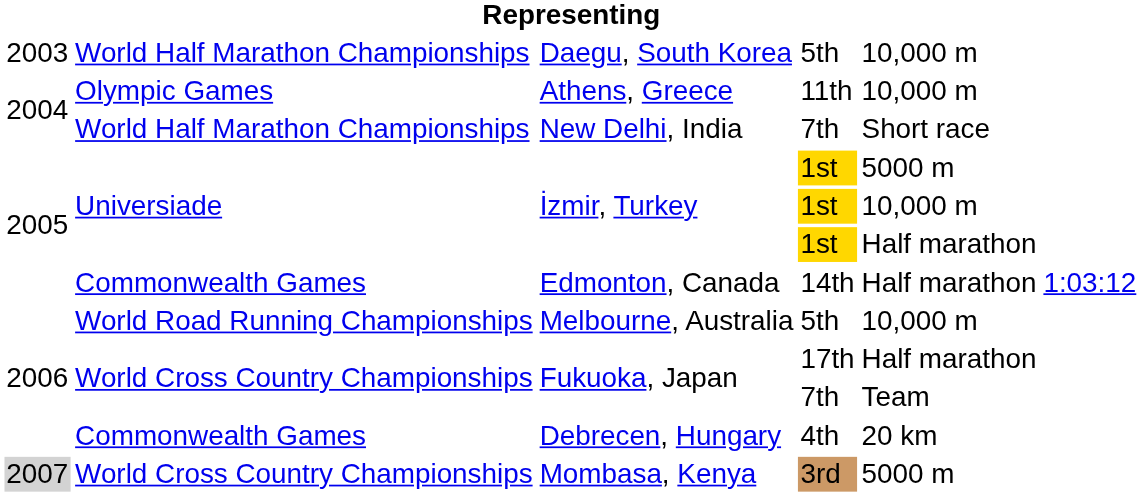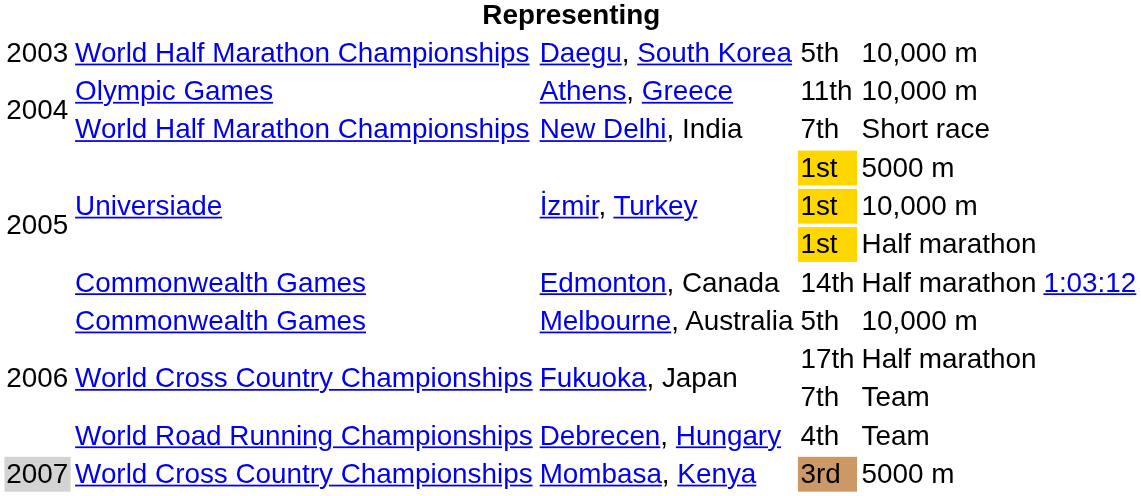Melbourne, Australia | column 2: World Road Running Championships -> Commonwealth Games
Debrecen, Hungary | column 2: Commonwealth Games -> World Road Running Championships
Debrecen, Hungary | column 5: 20 km -> Team
